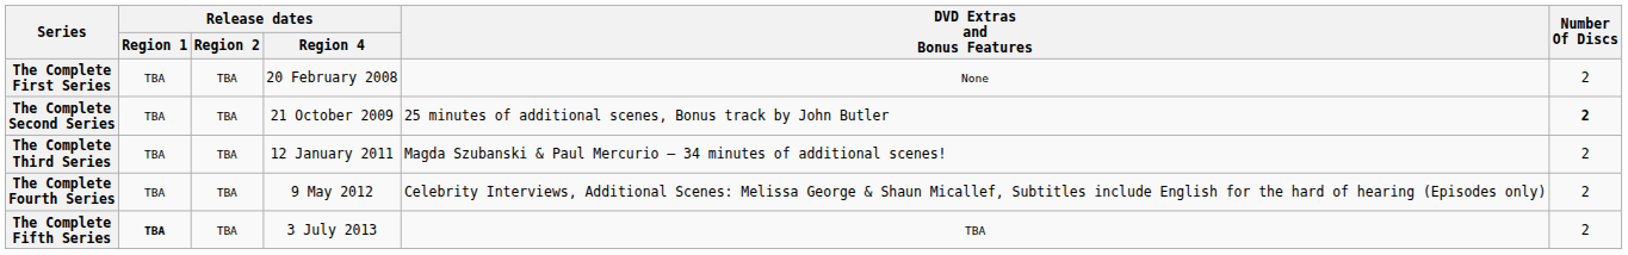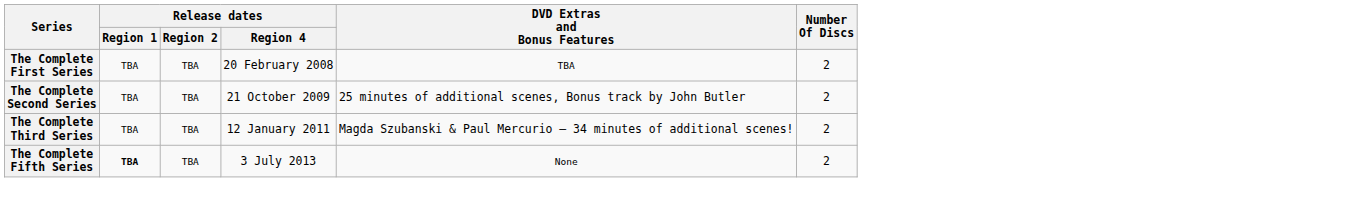The Complete First Series | DVD Extras and Bonus Features: None -> TBA
The Complete Second Series | Number Of Discs: bold -> normal
- row: The Complete Fourth Series | TBA | TBA | 9 May 2012 | Celebrity Interviews, Additional Scenes: Melissa George & Shaun Micallef, Subtitles include English for the hard of hearing (Episodes only) | 2
The Complete Fifth Series | DVD Extras and Bonus Features: TBA -> None
